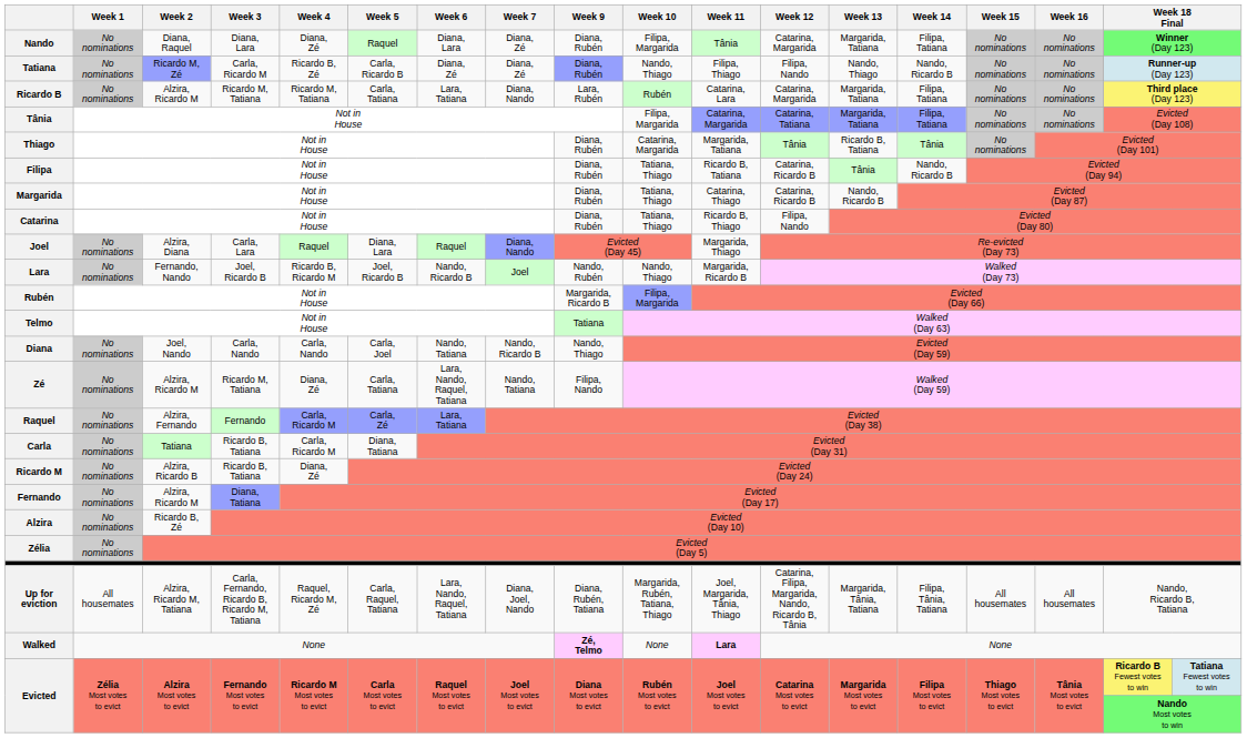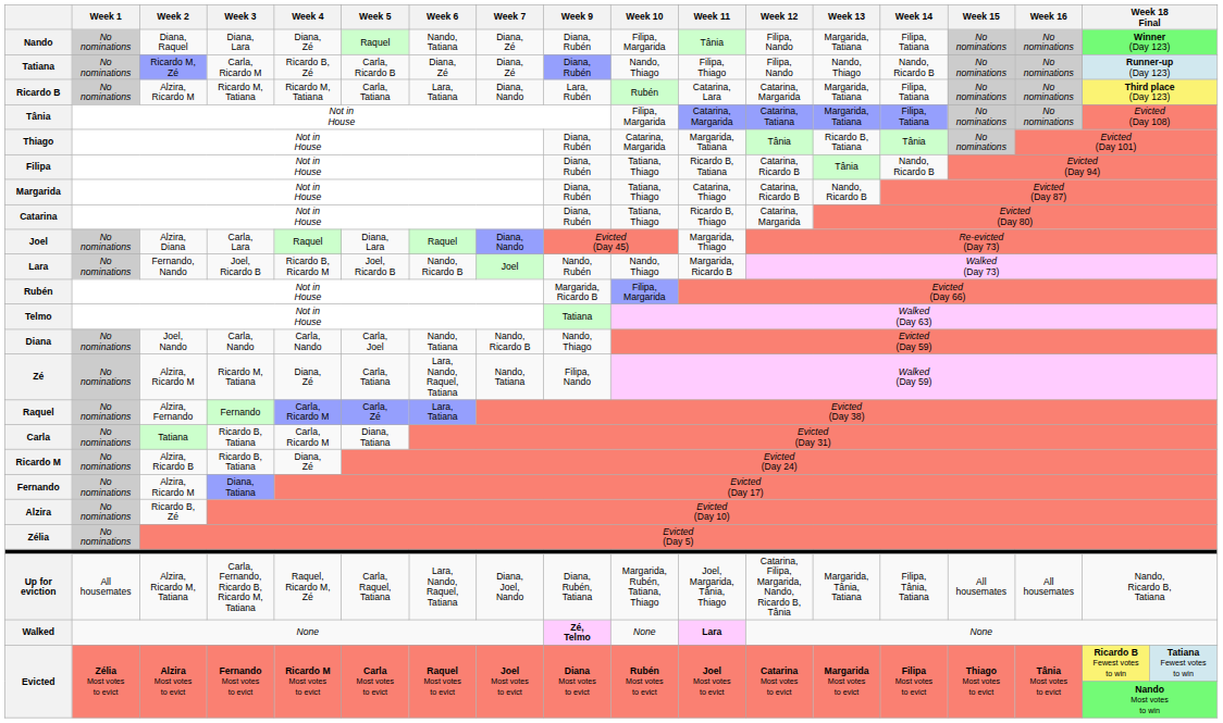Nando | Week 6: Diana, Lara -> Nando, Tatiana
Nando | Week 12: Catarina, Margarida -> Filipa, Nando
Catarina | Week 12: Filipa, Nando -> Catarina, Margarida
